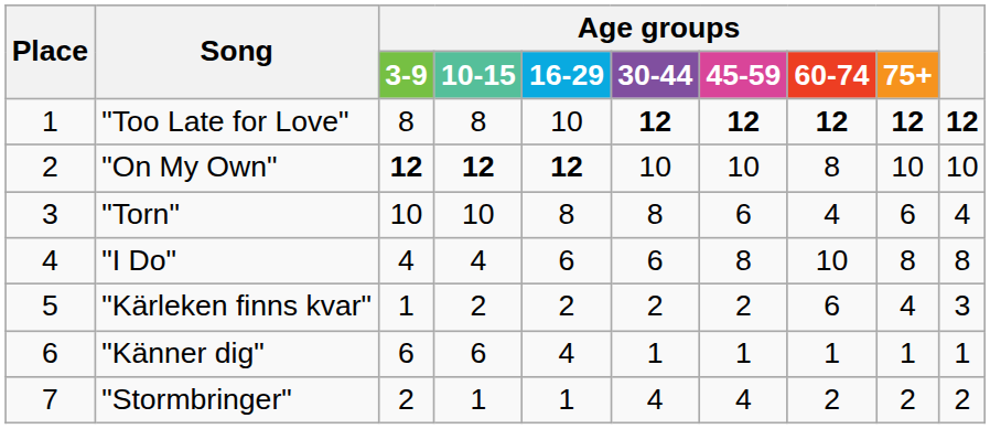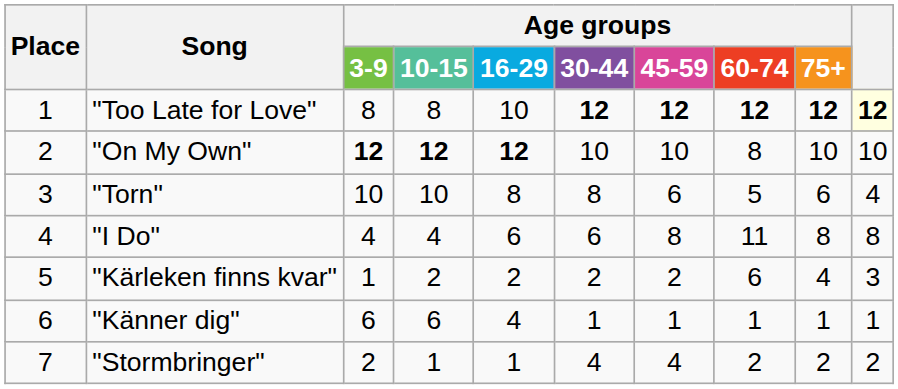"Too Late for Love" | column 10: no background -> lightyellow background
"Torn" | Age groups / 60-74: 4 -> 5
"I Do" | Age groups / 60-74: 10 -> 11
